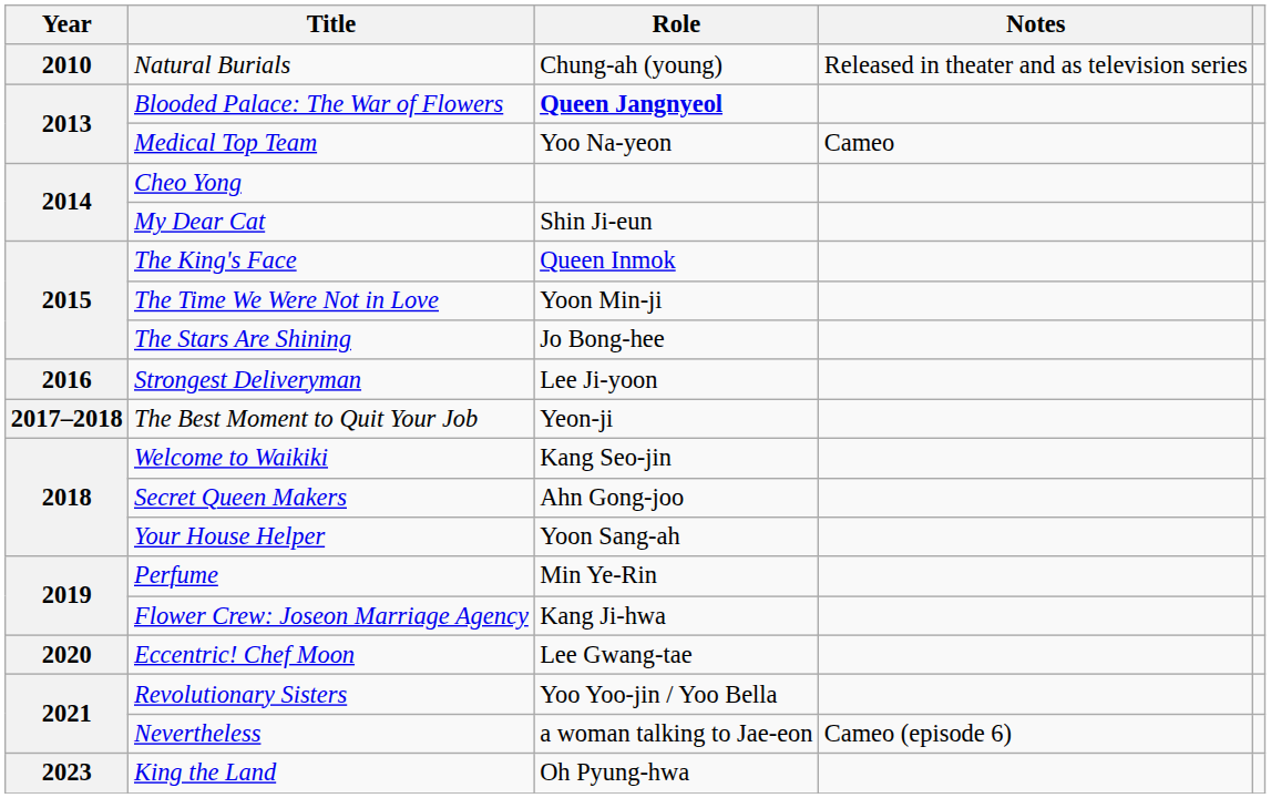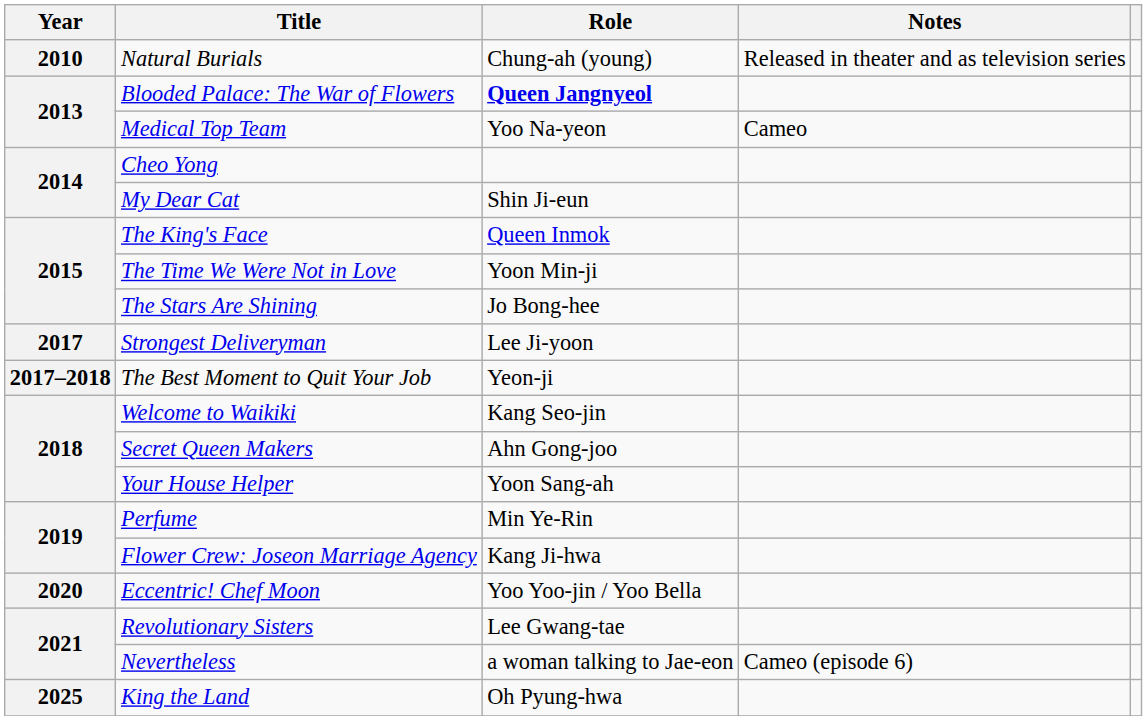Strongest Deliveryman | Year: 2016 -> 2017
Eccentric! Chef Moon | Role: Lee Gwang-tae -> Yoo Yoo-jin / Yoo Bella
Revolutionary Sisters | Role: Yoo Yoo-jin / Yoo Bella -> Lee Gwang-tae
King the Land | Year: 2023 -> 2025
